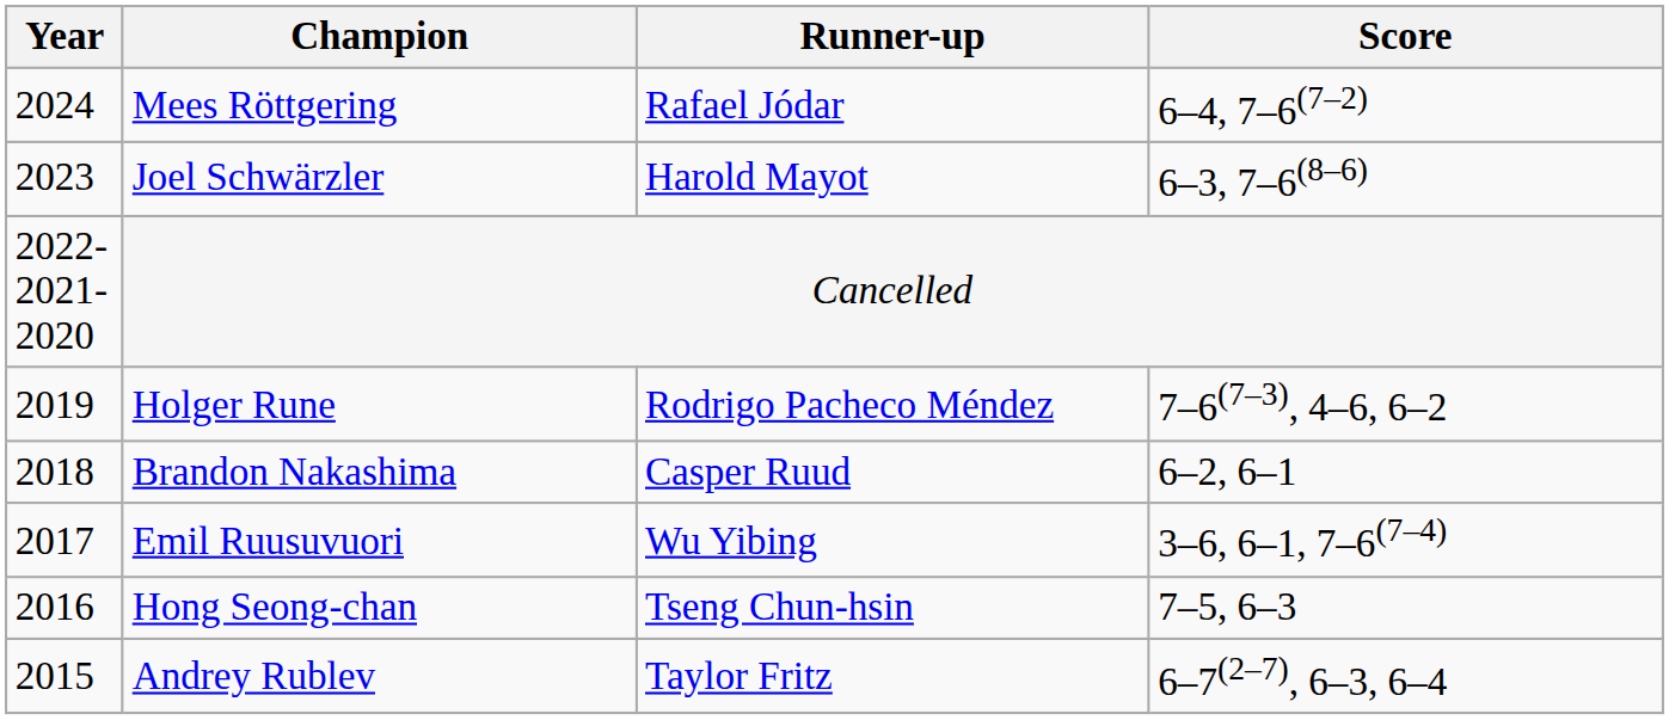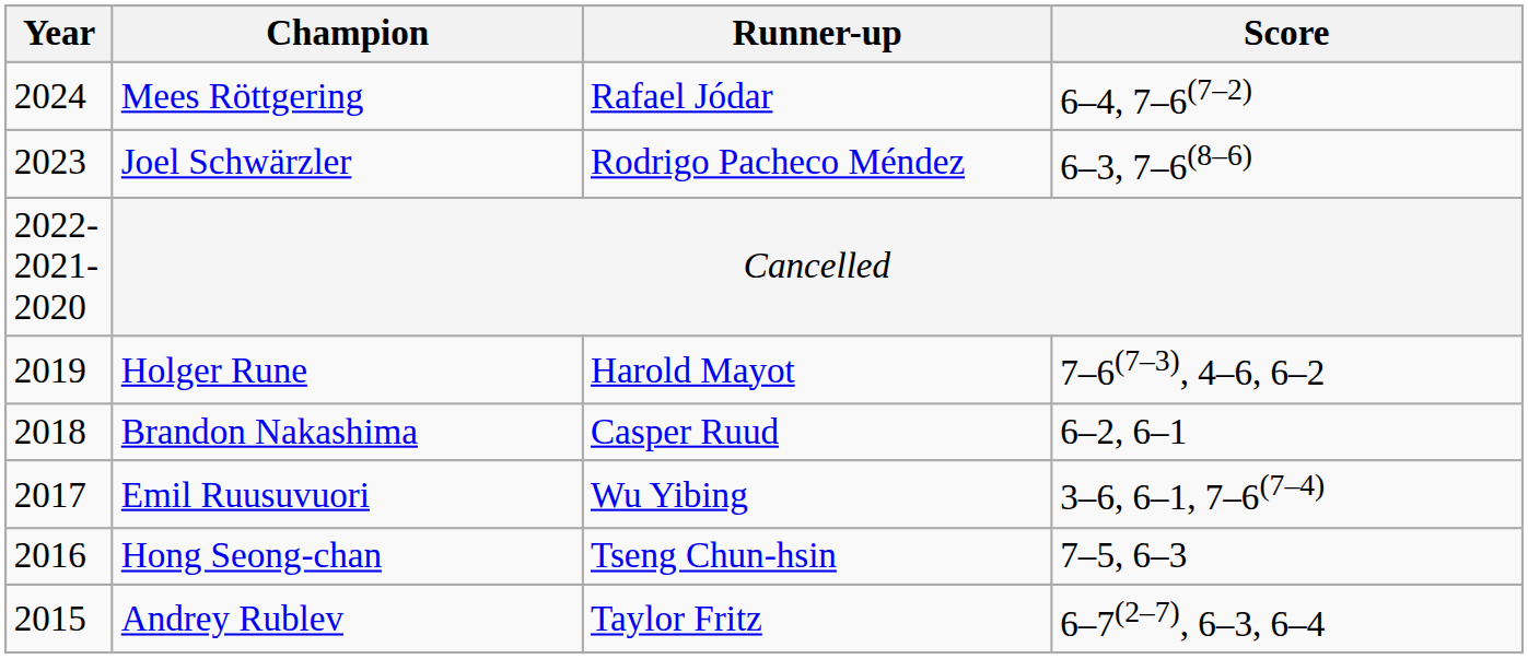Joel Schwärzler | Runner-up: Harold Mayot -> Rodrigo Pacheco Méndez
Holger Rune | Runner-up: Rodrigo Pacheco Méndez -> Harold Mayot
